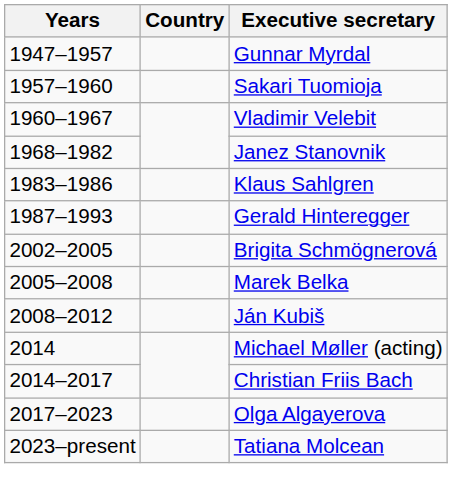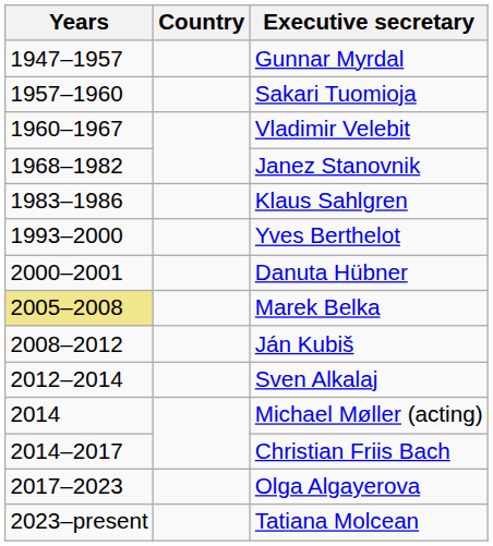- row: 1987–1993 | Gerald Hinteregger
+ row: 1993–2000 | Yves Berthelot
+ row: 2000–2001 | Danuta Hübner
- row: 2002–2005 | Brigita Schmögnerová
Marek Belka | Years: no background -> khaki background
+ row: 2012–2014 | Sven Alkalaj
